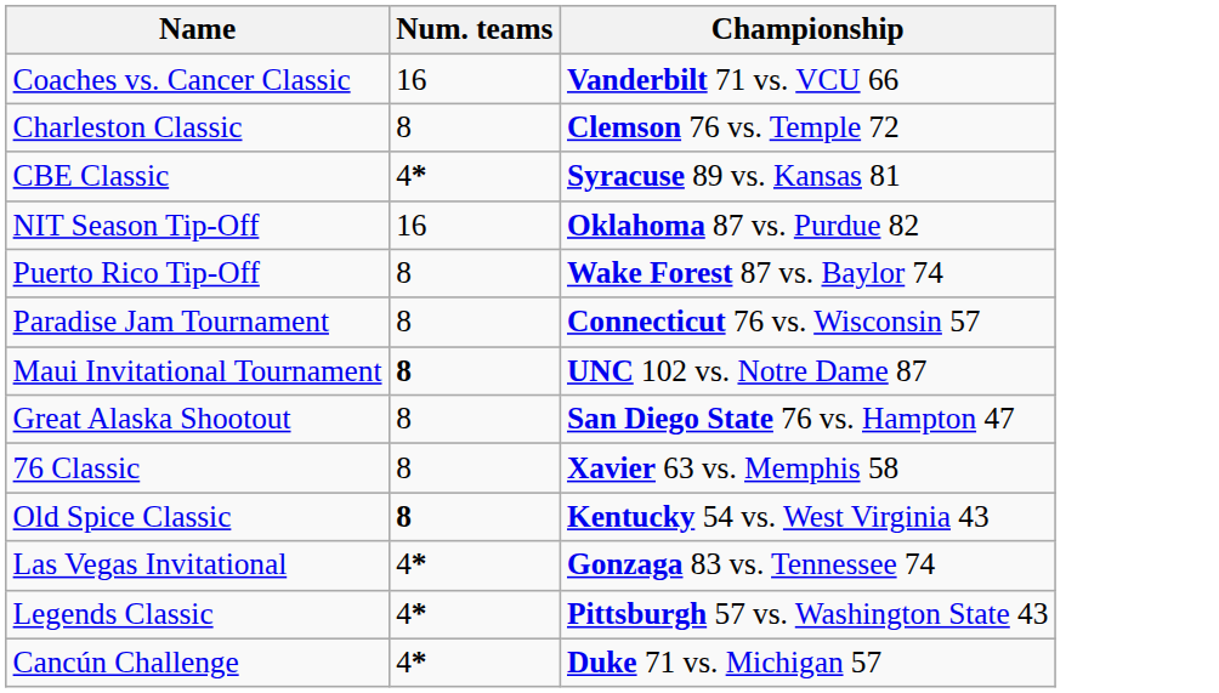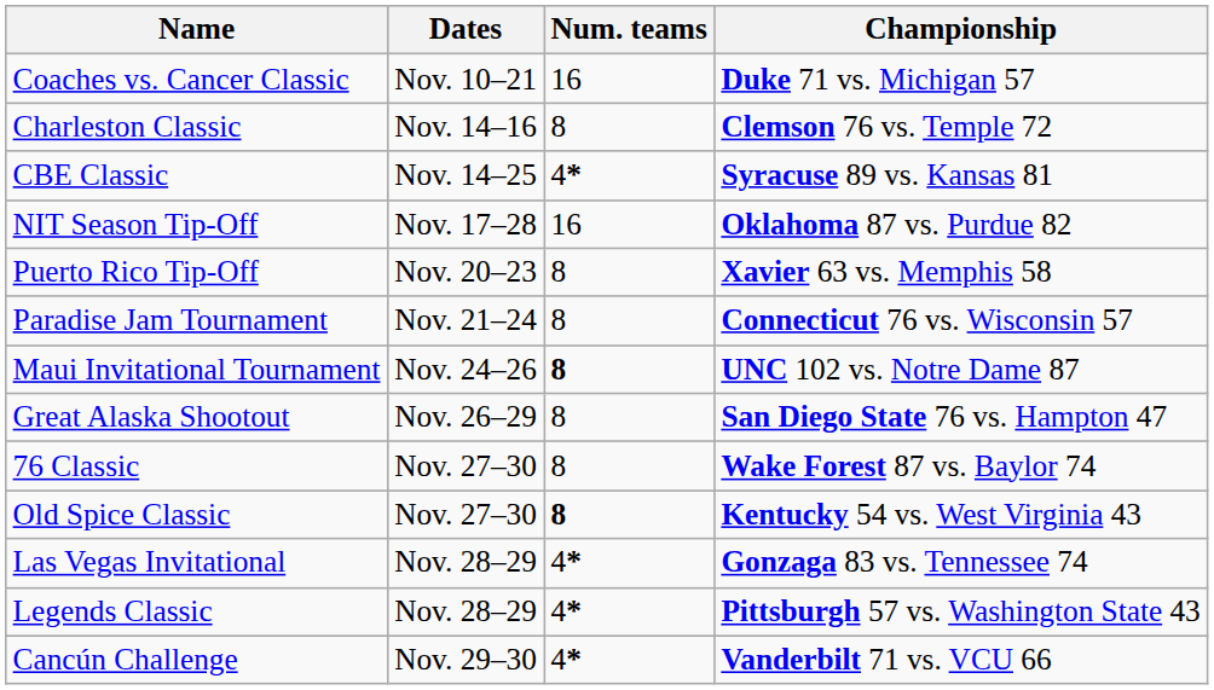+ column: Dates | Nov. 10–21 | Nov. 14–16 | Nov. 14–25 | Nov. 17–28 | Nov. 20–23 | Nov. 21–24 | Nov. 24–26 | Nov. 26–29 | Nov. 27–30 | Nov. 27–30 | Nov. 28–29 | Nov. 28–29 | Nov. 29–30
Coaches vs. Cancer Classic | Championship: Vanderbilt 71 vs. VCU 66 -> Duke 71 vs. Michigan 57
Puerto Rico Tip-Off | Championship: Wake Forest 87 vs. Baylor 74 -> Xavier 63 vs. Memphis 58
76 Classic | Championship: Xavier 63 vs. Memphis 58 -> Wake Forest 87 vs. Baylor 74
Cancún Challenge | Championship: Duke 71 vs. Michigan 57 -> Vanderbilt 71 vs. VCU 66
